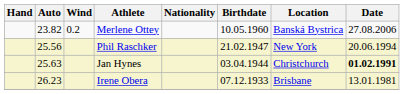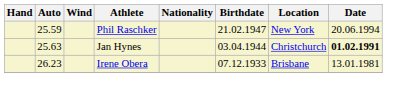- row: 23.82 | 0.2 | Merlene Ottey | 10.05.1960 | Banská Bystrica | 27.08.2006
Phil Raschker | Auto: 25.56 -> 25.59
